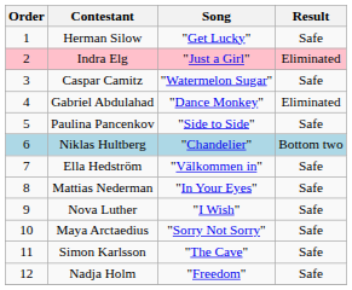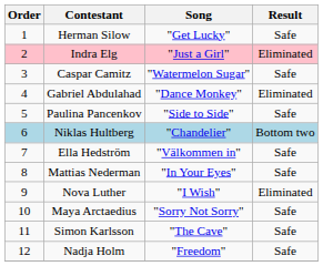Nova Luther | Result: Safe -> Eliminated
